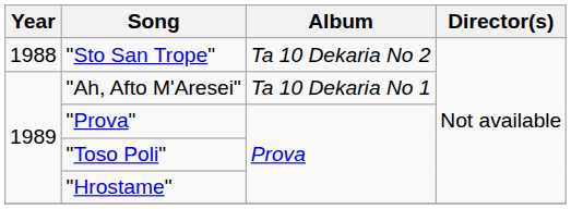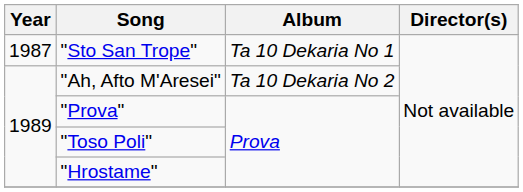"Sto San Trope" | Year: 1988 -> 1987
"Sto San Trope" | Album: Ta 10 Dekaria No 2 -> Ta 10 Dekaria No 1
"Ah, Afto M'Aresei" | Album: Ta 10 Dekaria No 1 -> Ta 10 Dekaria No 2
